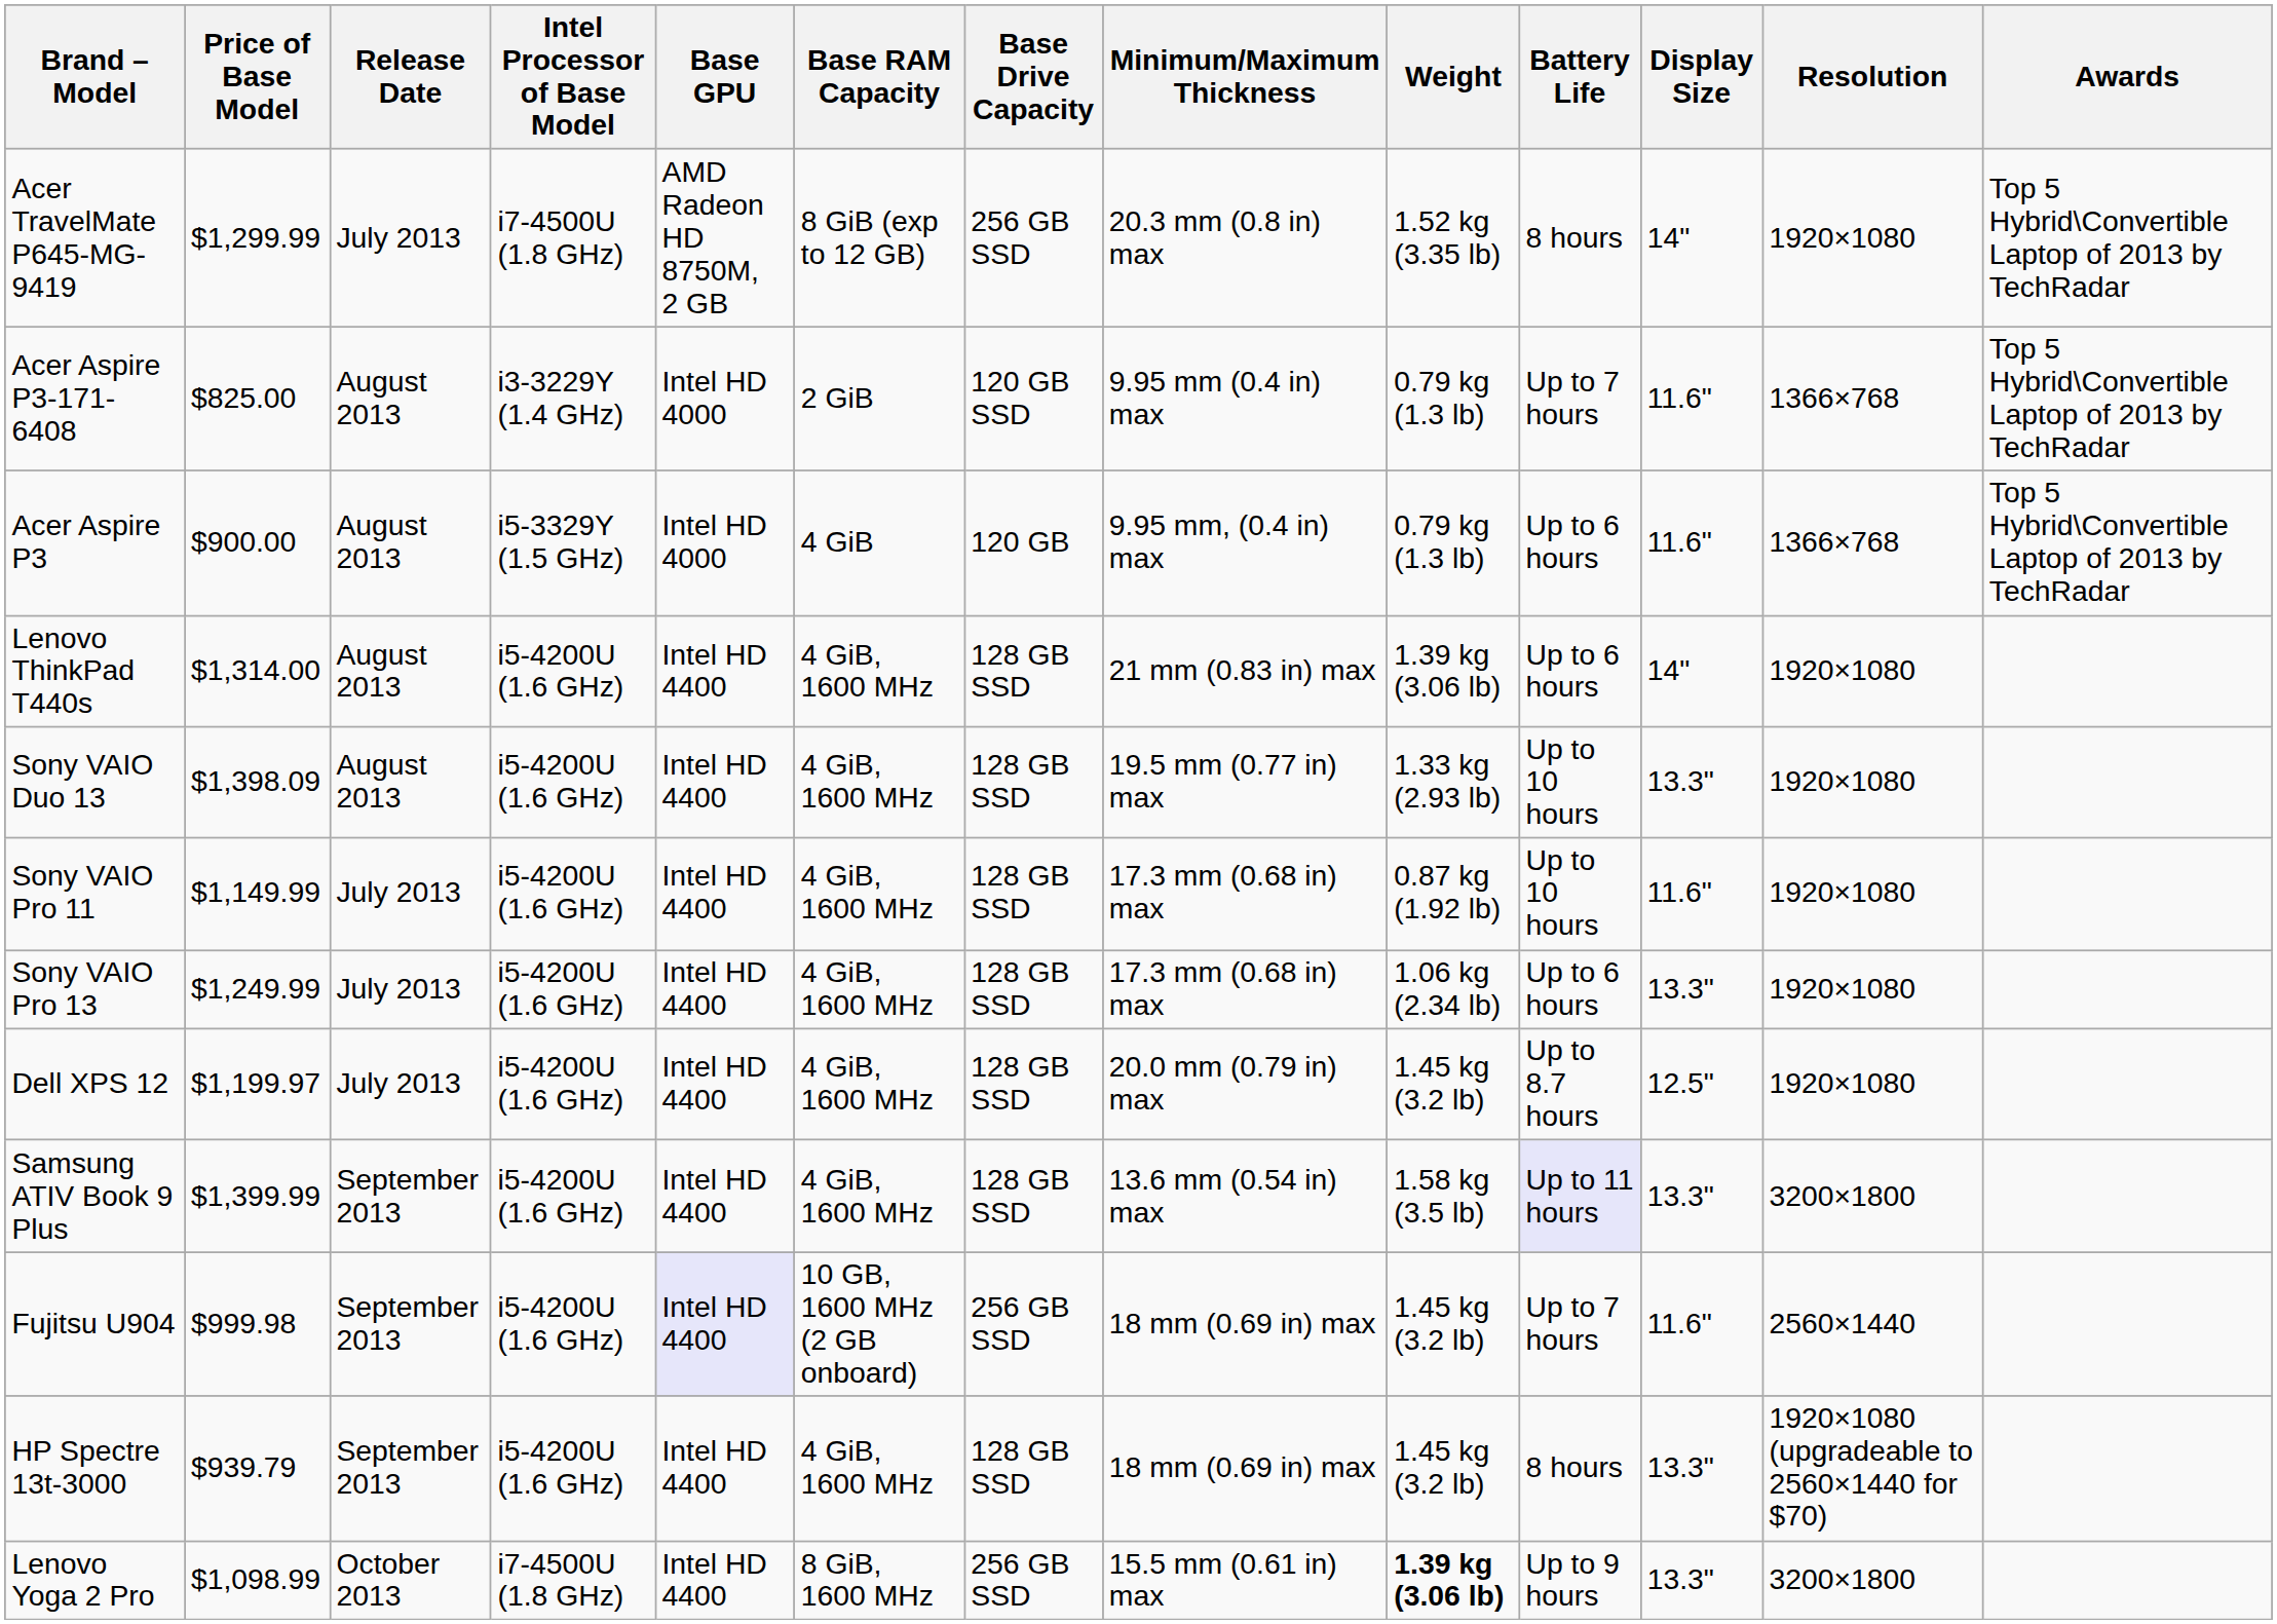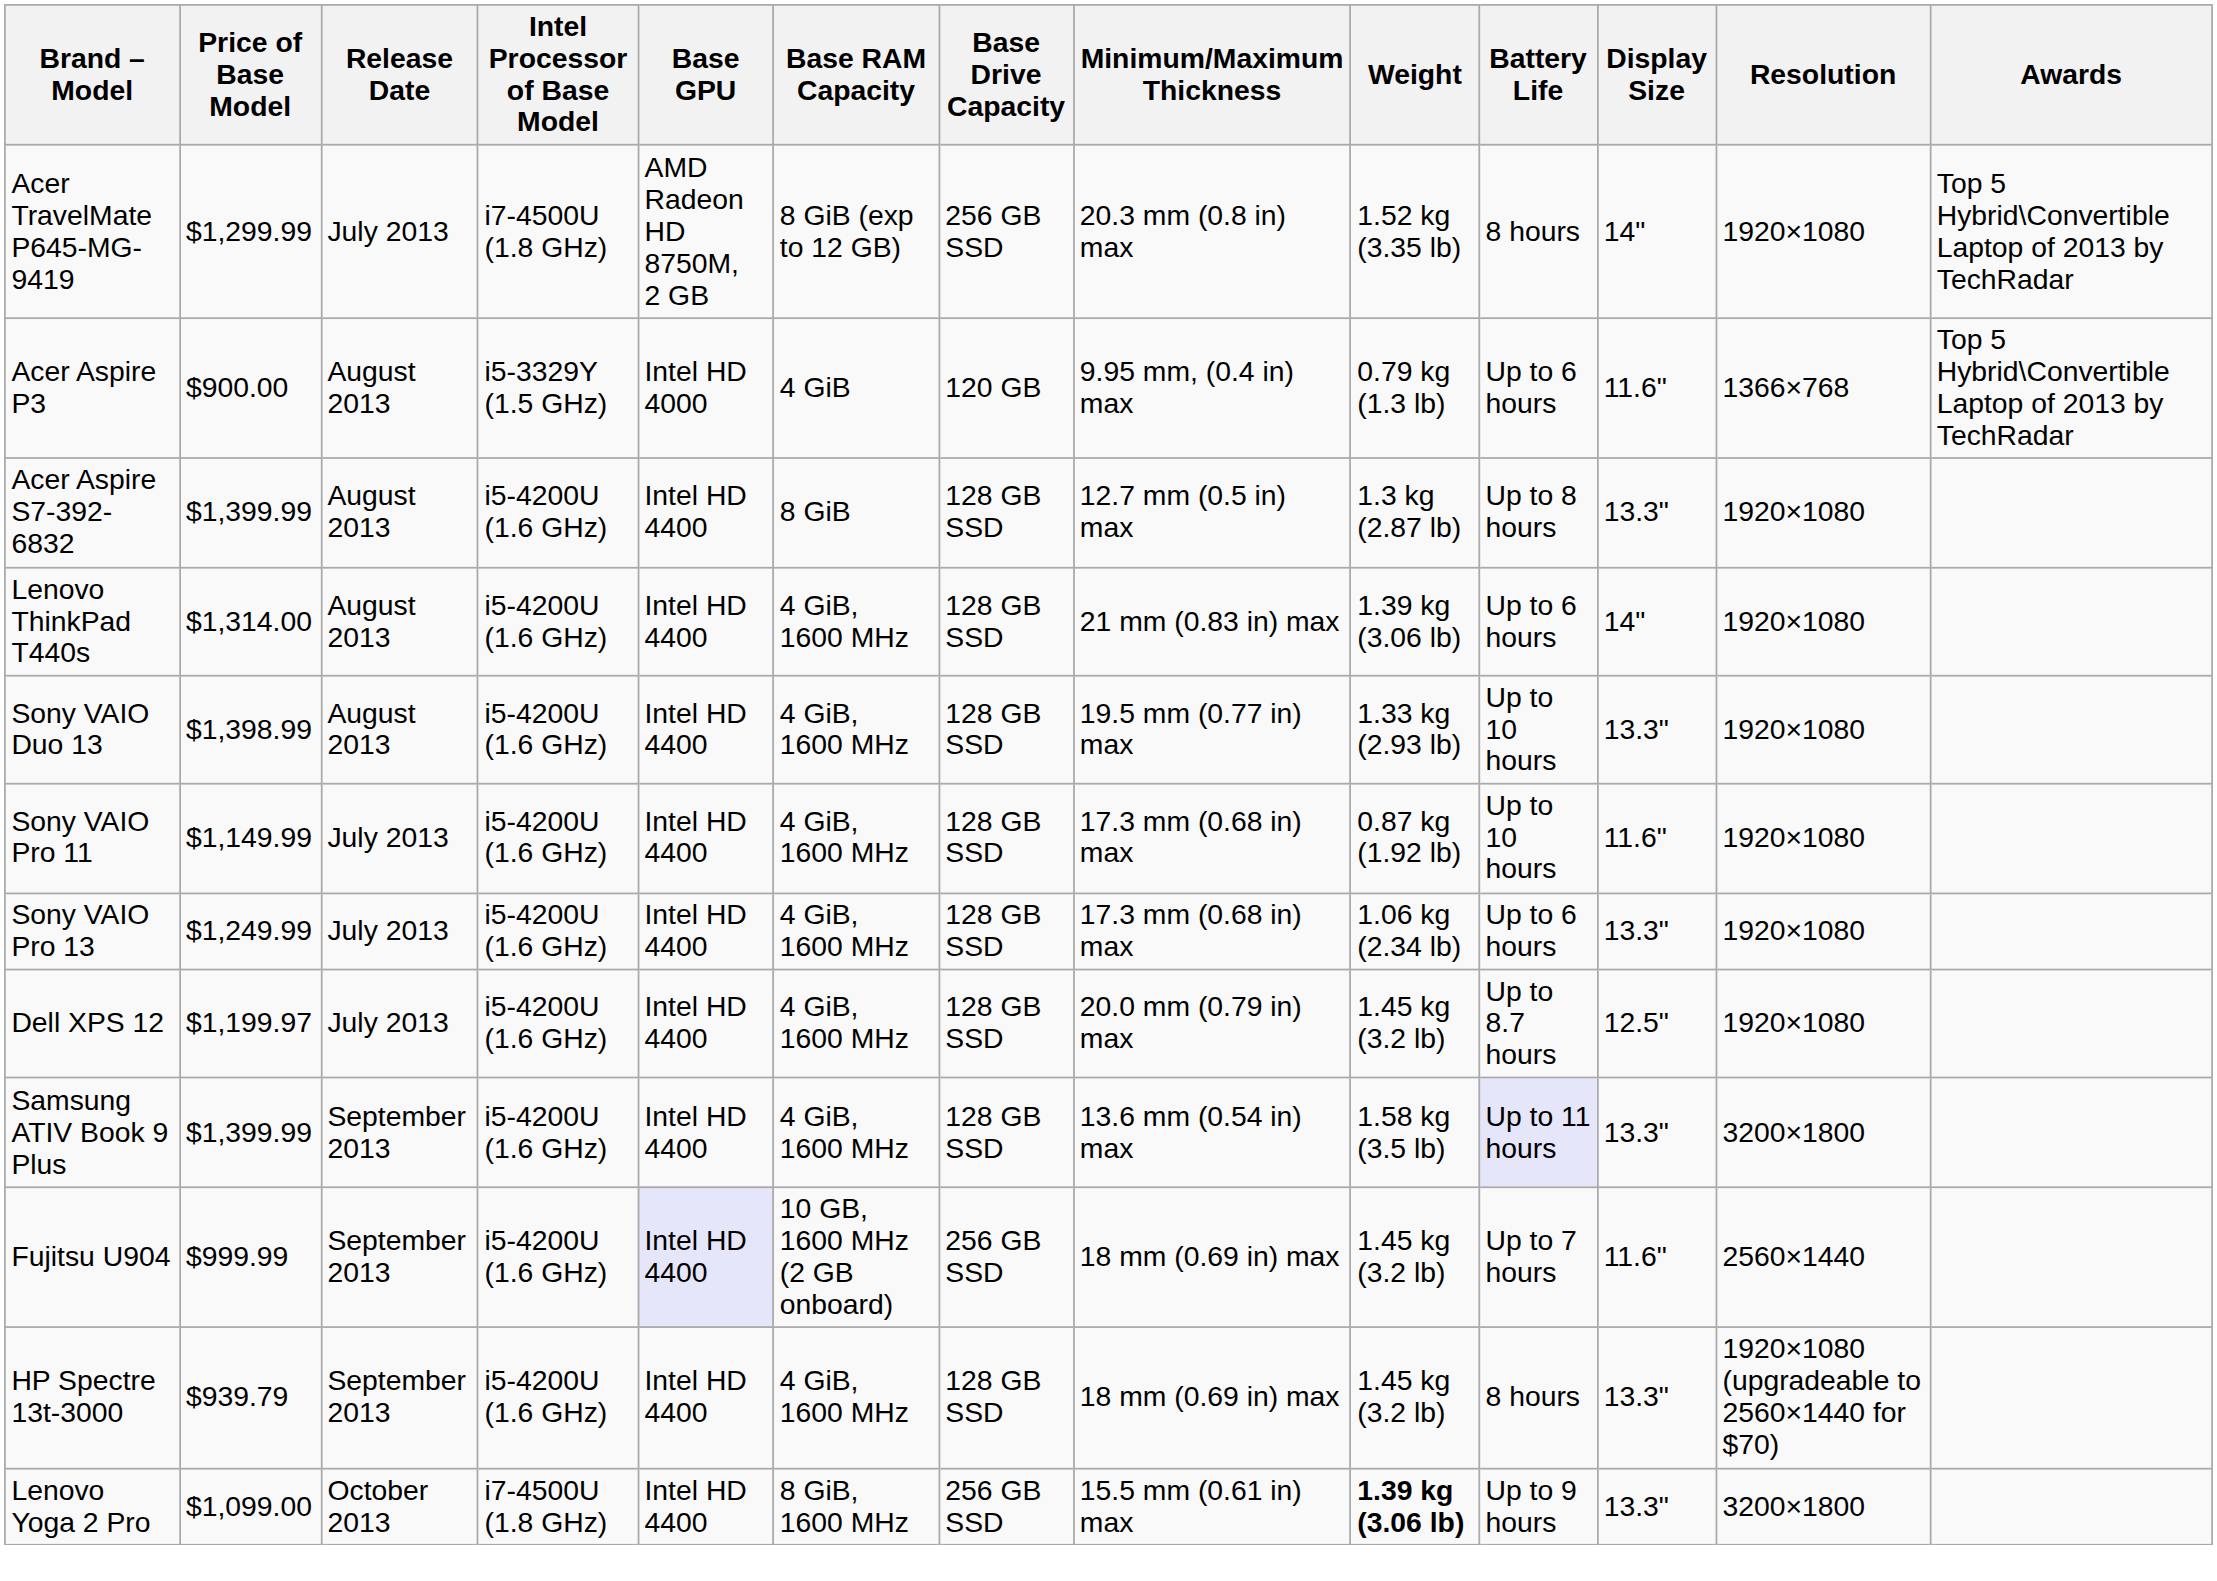- row: Acer Aspire P3-171-6408 | $825.00 | August 2013 | i3-3229Y (1.4 GHz) | Intel HD 4000 | 2 GiB | 120 GB SSD | 9.95 mm (0.4 in) max | 0.79 kg (1.3 lb) | Up to 7 hours | 11.6" | 1366×768 | Top 5 Hybrid\Convertible Laptop of 2013 by TechRadar
+ row: Acer Aspire S7-392-6832 | $1,399.99 | August 2013 | i5-4200U (1.6 GHz) | Intel HD 4400 | 8 GiB | 128 GB SSD | 12.7 mm (0.5 in) max | 1.3 kg (2.87 lb) | Up to 8 hours | 13.3" | 1920×1080
Sony VAIO Duo 13 | Price of Base Model: $1,398.09 -> $1,398.99
Fujitsu U904 | Price of Base Model: $999.98 -> $999.99
Lenovo Yoga 2 Pro | Price of Base Model: $1,098.99 -> $1,099.00
